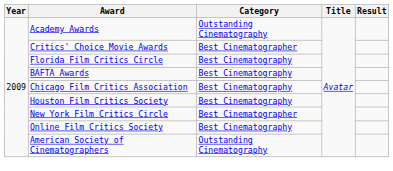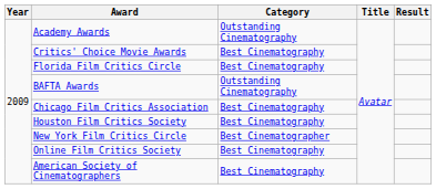Critics' Choice Movie Awards | Category: Best Cinematographer -> Best Cinematography
BAFTA Awards | Category: Best Cinematography -> Outstanding Cinematography
American Society of Cinematographers | Category: Outstanding Cinematography -> Best Cinematography
